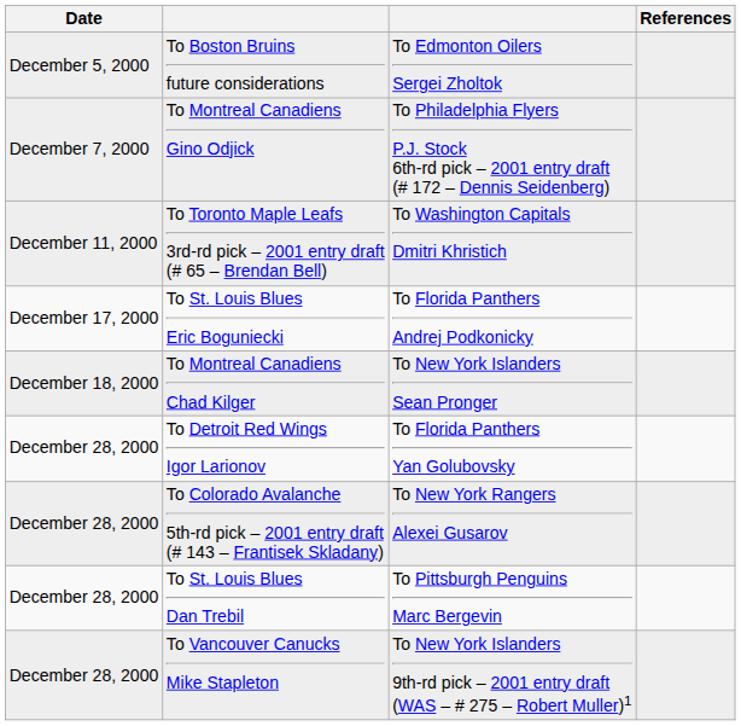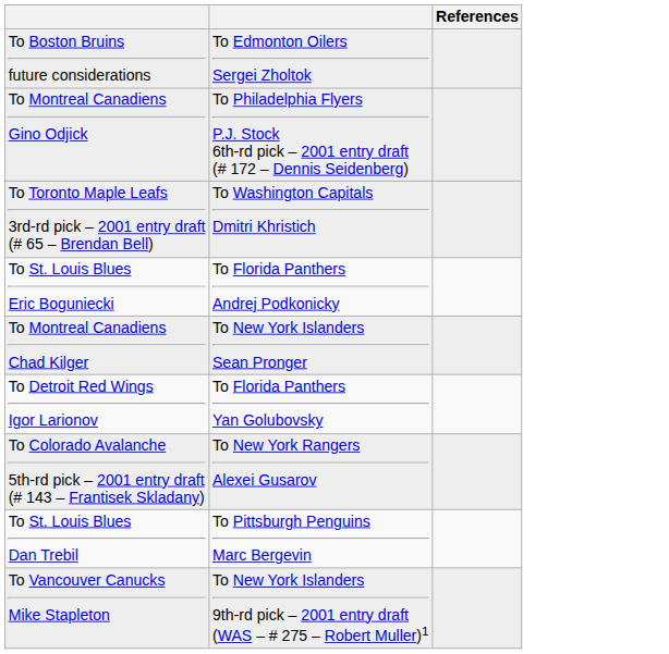- column: Date | December 5, 2000 | December 7, 2000 | December 11, 2000 | December 17, 2000 | December 18, 2000 | December 28, 2000 | December 28, 2000 | December 28, 2000 | December 28, 2000
